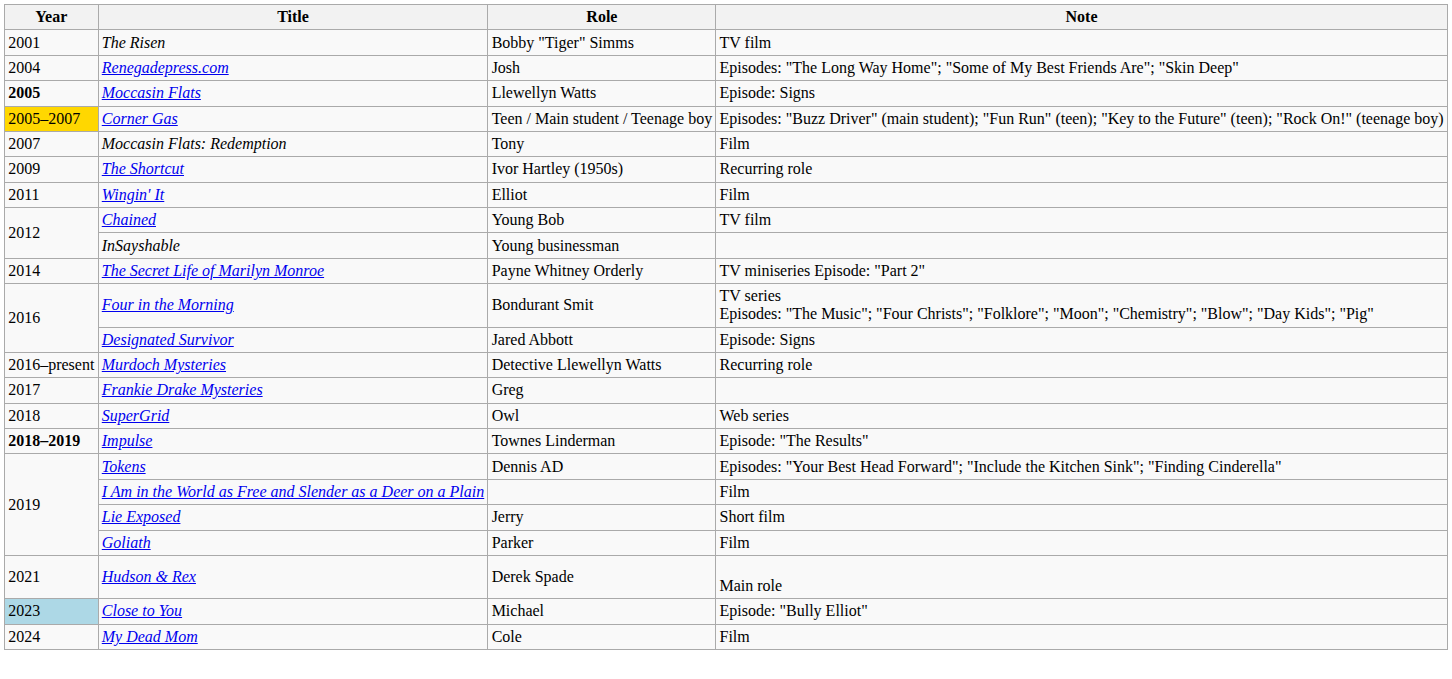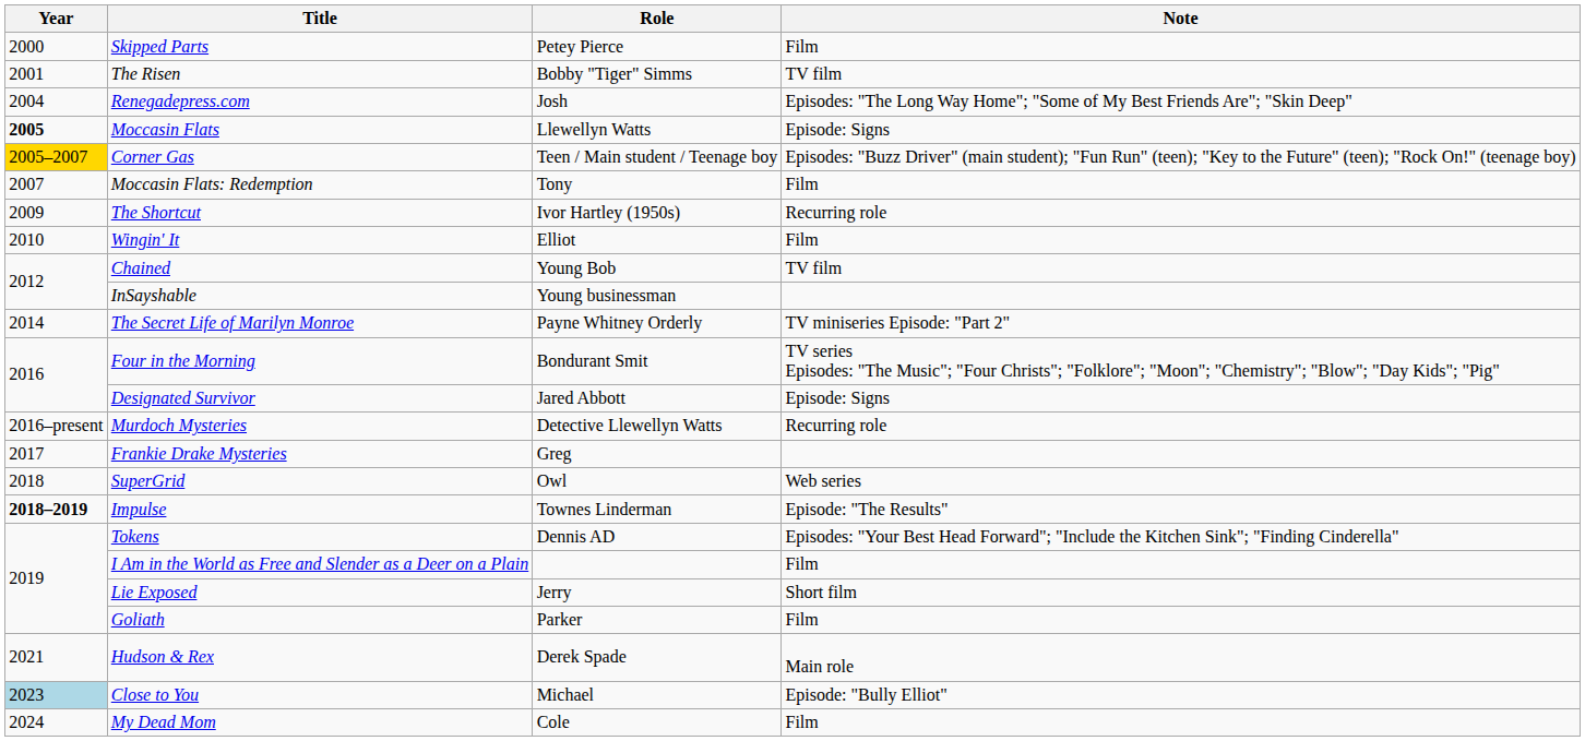+ row: 2000 | Skipped Parts | Petey Pierce | Film
Wingin' It | Year: 2011 -> 2010
